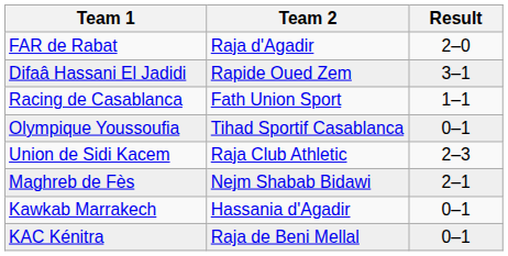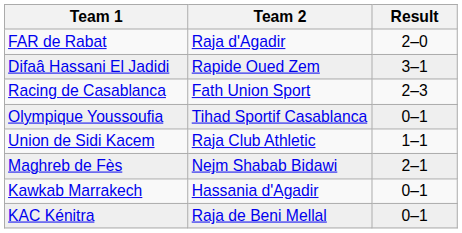Racing de Casablanca | Result: 1–1 -> 2–3
Union de Sidi Kacem | Result: 2–3 -> 1–1
